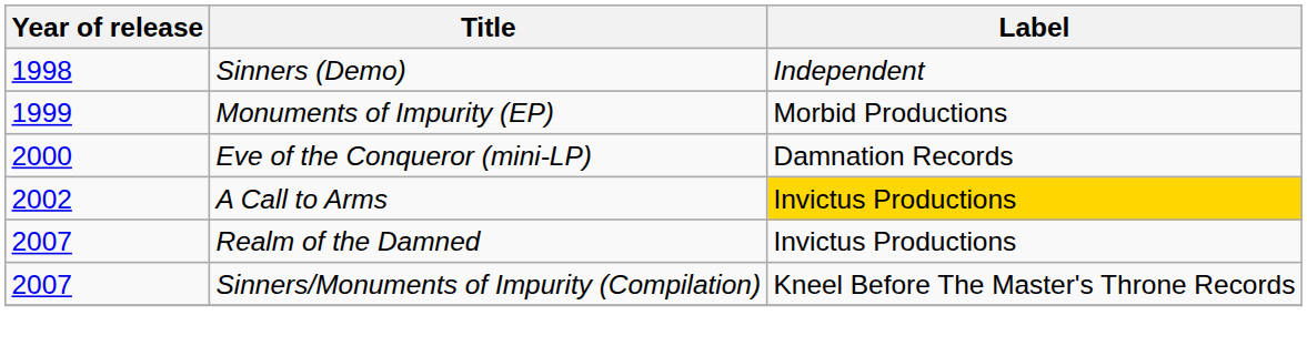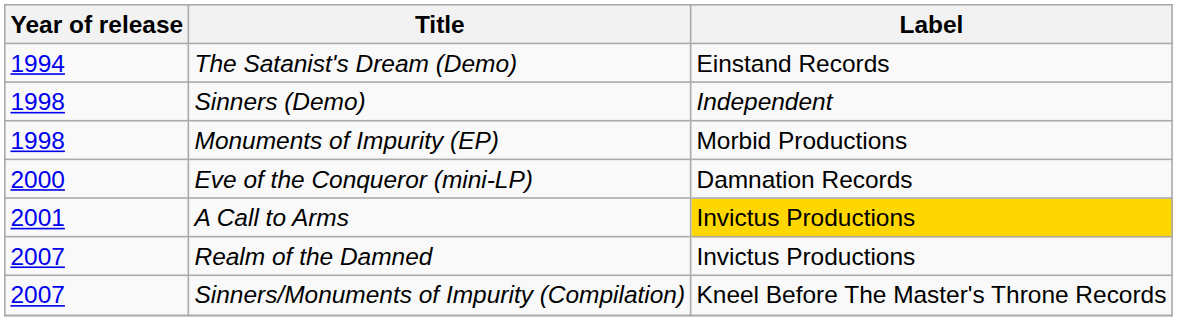+ row: 1994 | The Satanist's Dream (Demo) | Einstand Records
Monuments of Impurity (EP) | Year of release: 1999 -> 1998
A Call to Arms | Year of release: 2002 -> 2001
